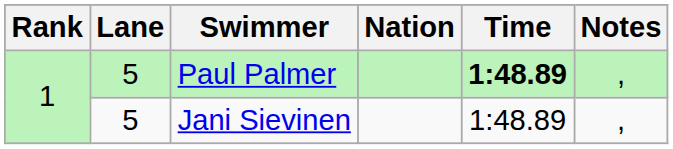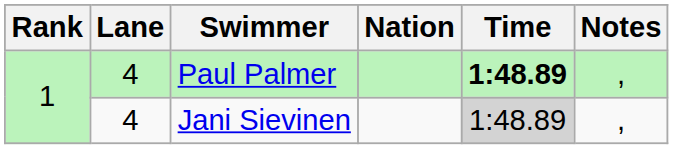Paul Palmer | Lane: 5 -> 4
Jani Sievinen | Lane: 5 -> 4
Jani Sievinen | Time: no background -> lightgrey background
